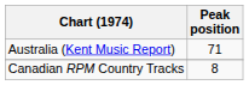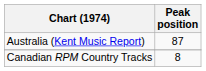Australia (Kent Music Report) | Peak position: 71 -> 87
